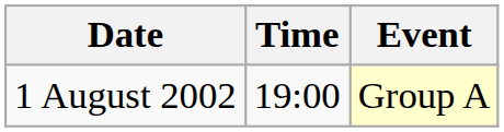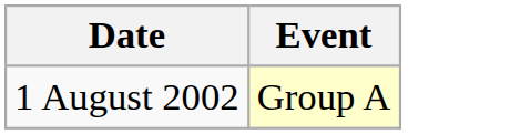- column: Time | 19:00
